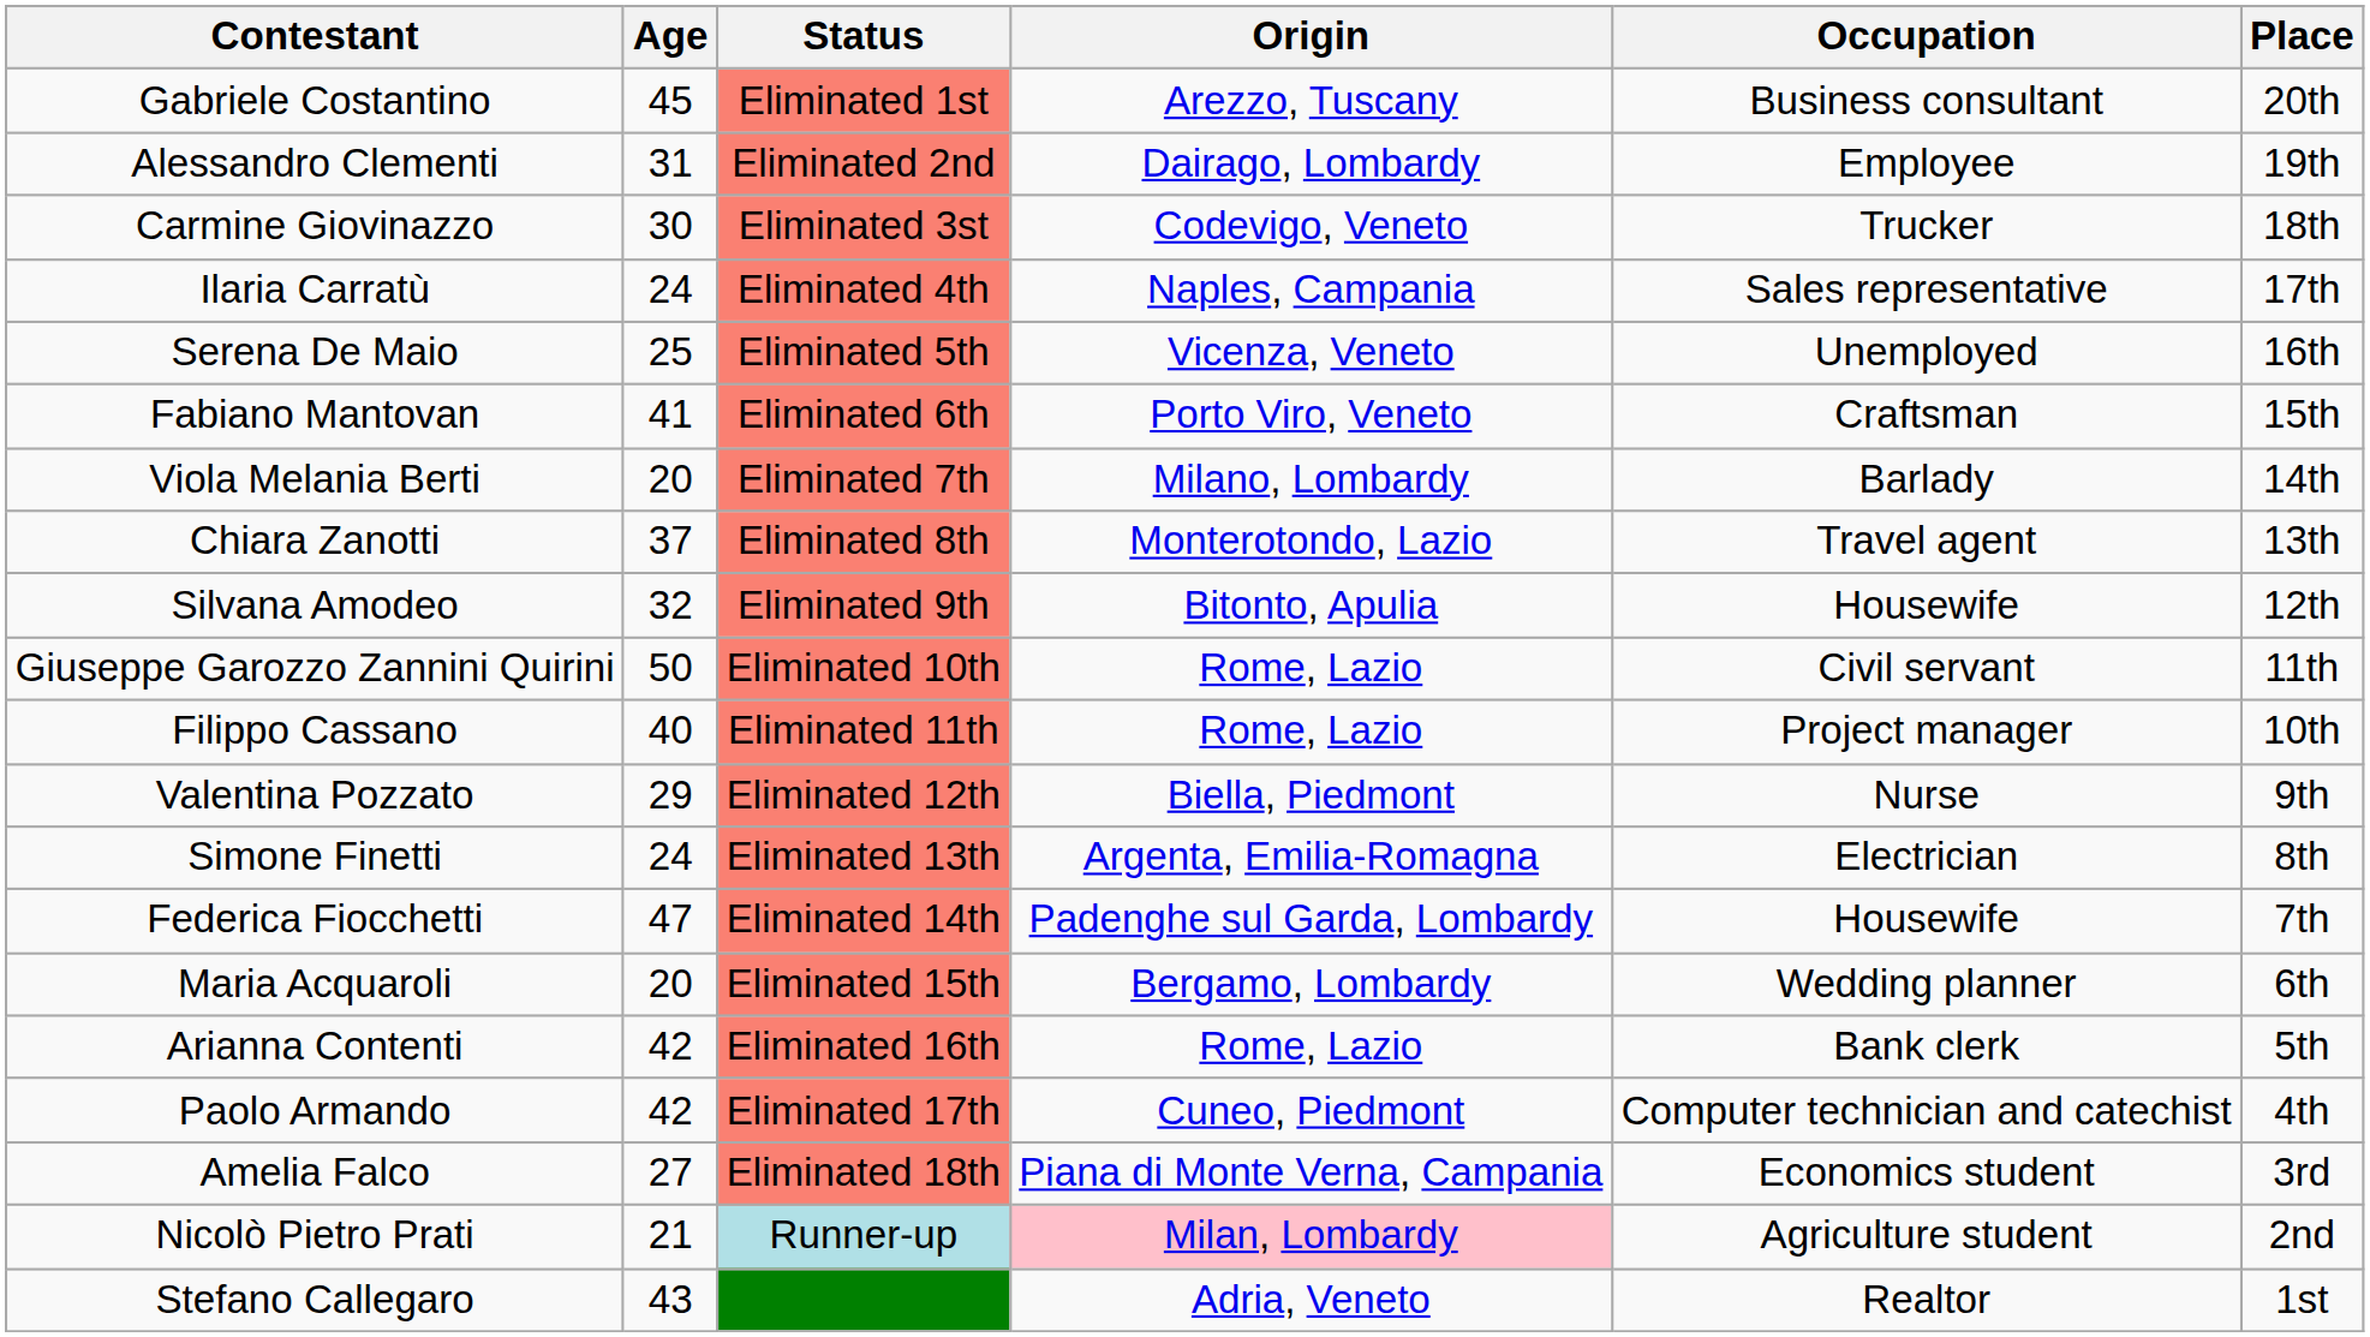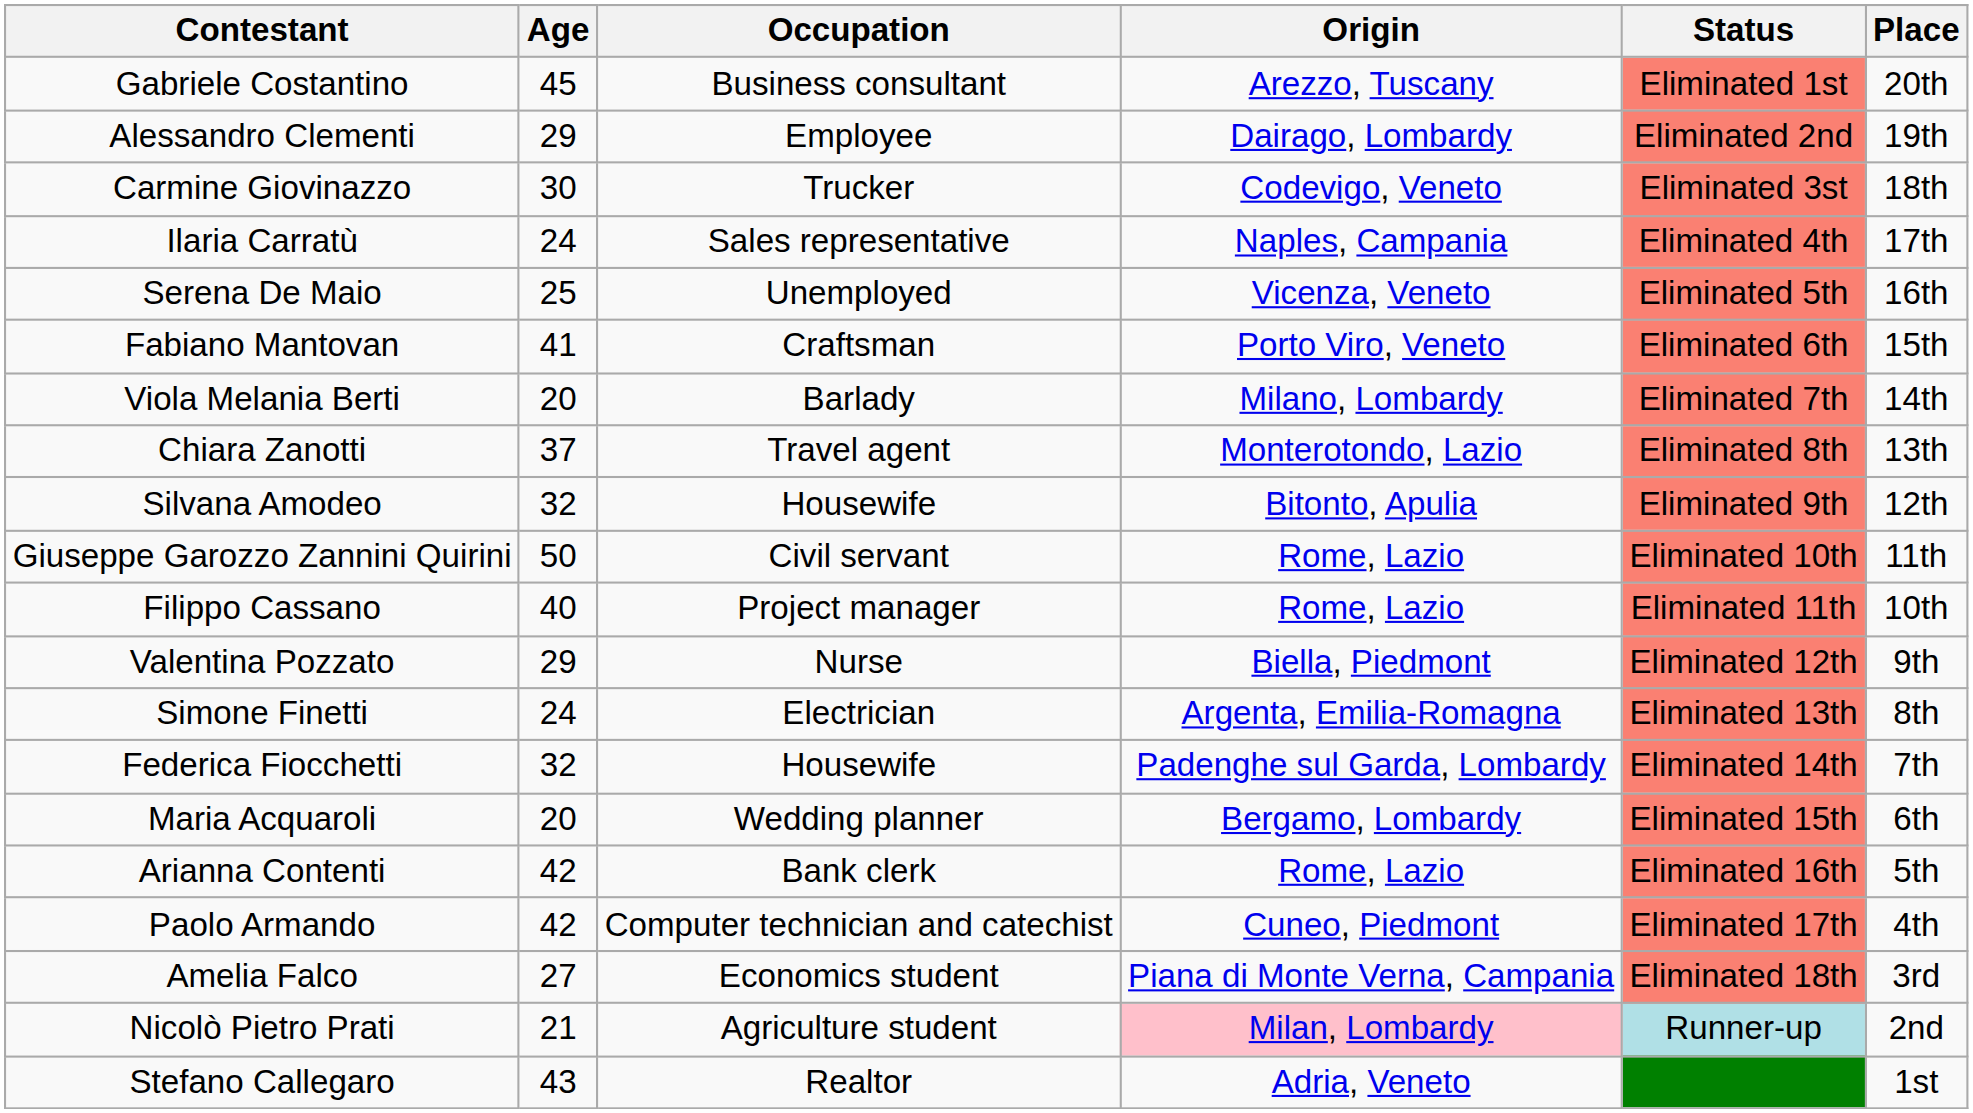columns swapped: Occupation <-> Status
Alessandro Clementi | Age: 31 -> 29
Federica Fiocchetti | Age: 47 -> 32
